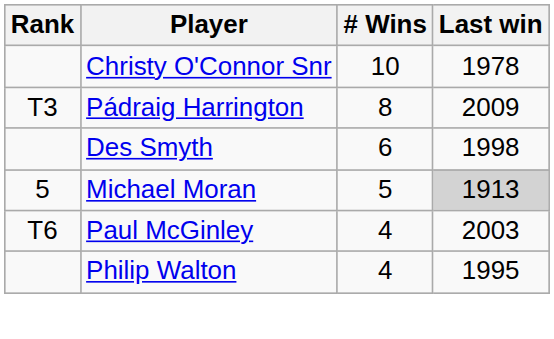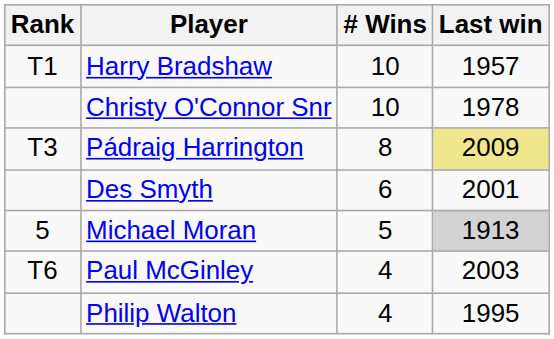+ row: T1 | Harry Bradshaw | 10 | 1957
Pádraig Harrington | Last win: no background -> khaki background
Des Smyth | Last win: 1998 -> 2001
